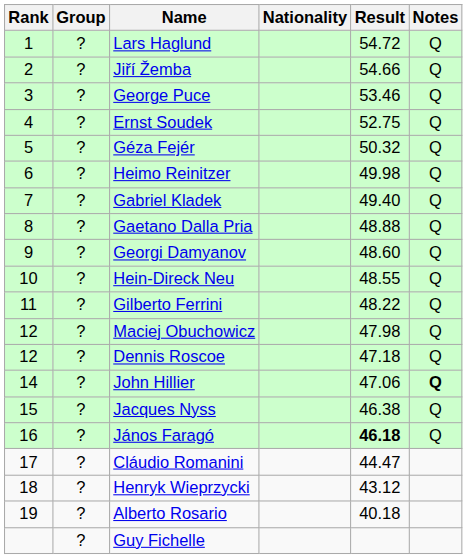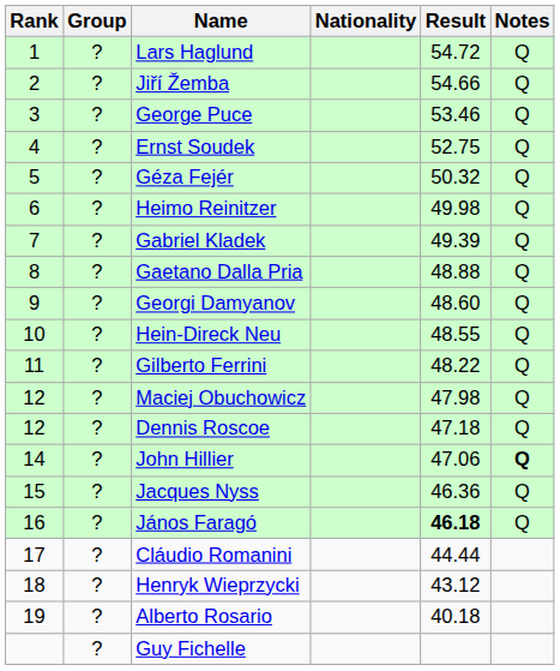Gabriel Kladek | Result: 49.40 -> 49.39
Jacques Nyss | Result: 46.38 -> 46.36
Cláudio Romanini | Result: 44.47 -> 44.44
